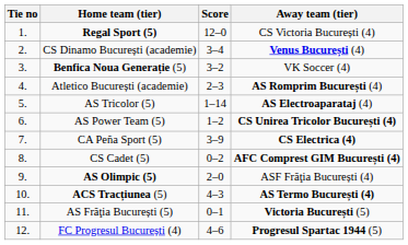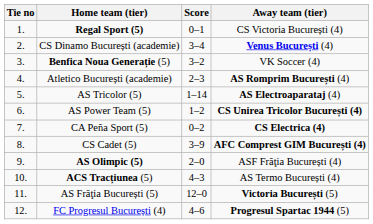Regal Sport (5) | Score: 12–0 -> 0–1
CA Peña Sport (5) | Score: 3–9 -> 0–2
CS Cadet (5) | Score: 0–2 -> 3–9
ACS Tracțiunea (5) | Away team (tier): bold -> normal
AS Frăţia București (5) | Score: 0–1 -> 12–0
